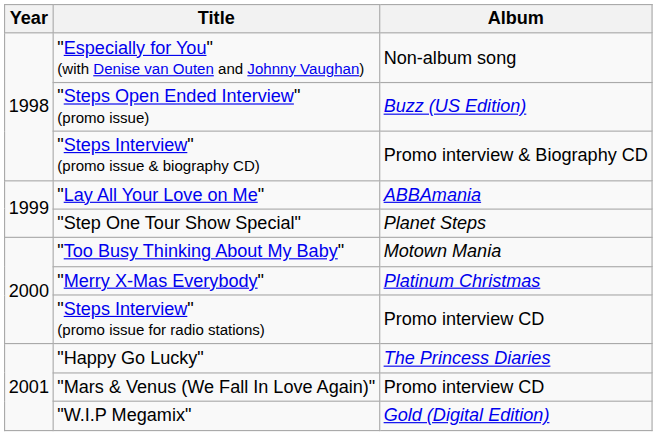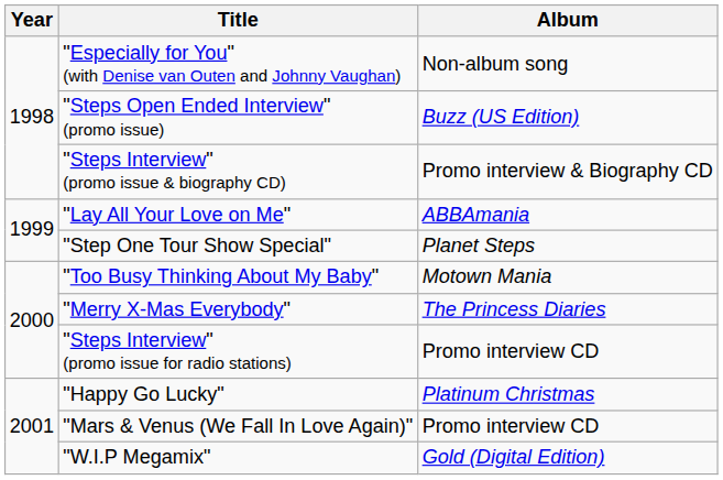"Merry X-Mas Everybody" | Album: Platinum Christmas -> The Princess Diaries
"Happy Go Lucky" | Album: The Princess Diaries -> Platinum Christmas
